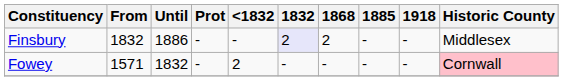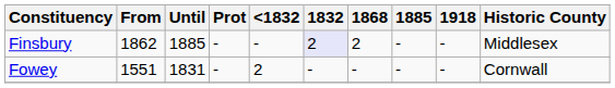Finsbury | From: 1832 -> 1862
Finsbury | Until: 1886 -> 1885
Fowey | From: 1571 -> 1551
Fowey | Until: 1832 -> 1831
Fowey | Historic County: pink background -> no background
